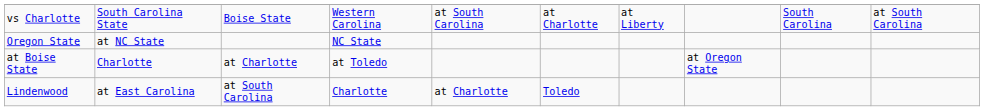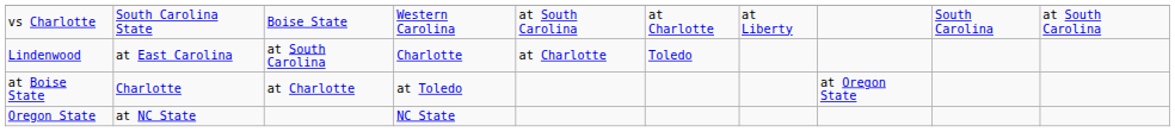rows swapped: Lindenwood <-> Oregon State
